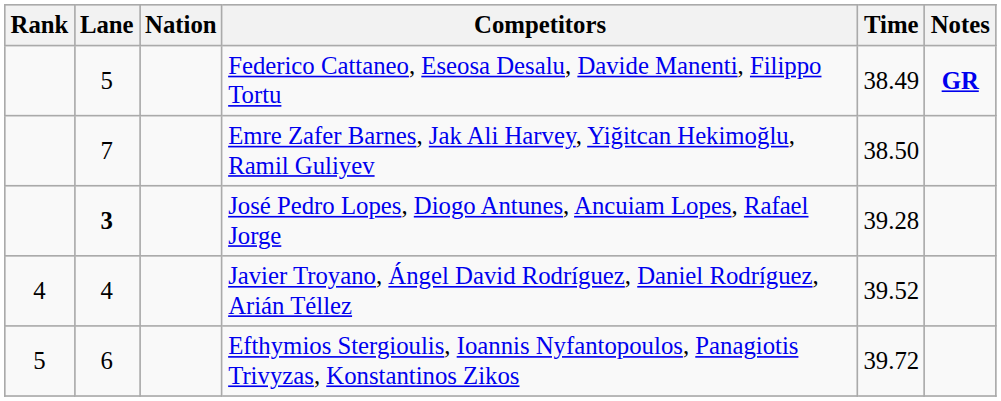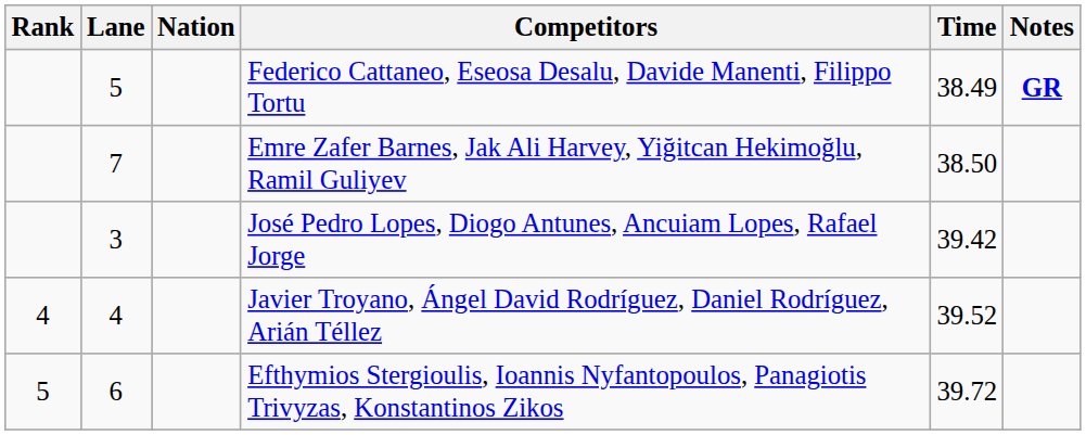José Pedro Lopes, Diogo Antunes, Ancuiam Lopes, Rafael Jorge | Lane: bold -> normal
José Pedro Lopes, Diogo Antunes, Ancuiam Lopes, Rafael Jorge | Time: 39.28 -> 39.42
